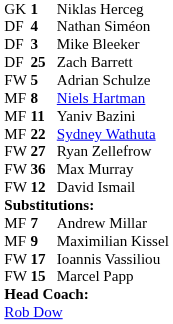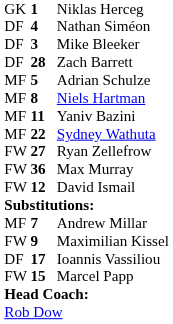Zach Barrett | column 2: 25 -> 28
Adrian Schulze | column 1: FW -> MF
Maximilian Kissel | column 1: MF -> FW
Ioannis Vassiliou | column 1: FW -> DF
